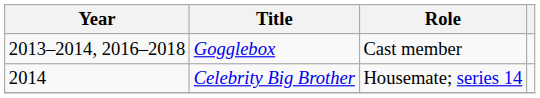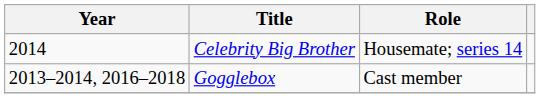rows swapped: Gogglebox <-> Celebrity Big Brother
